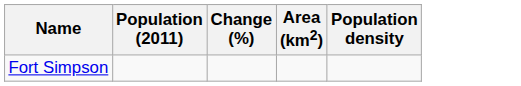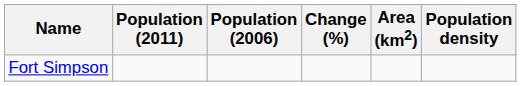+ column: Population (2006)
